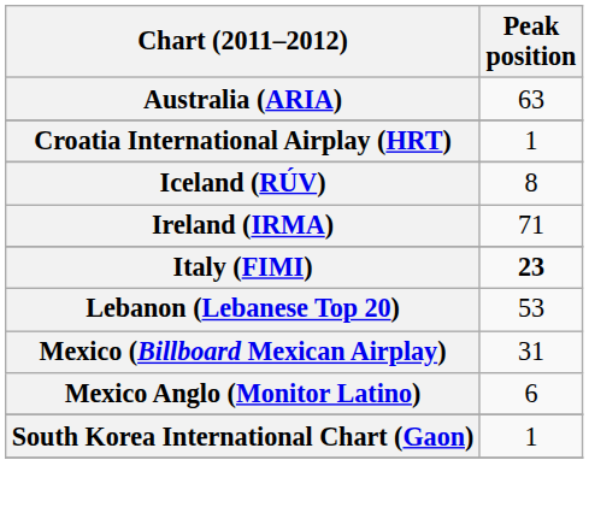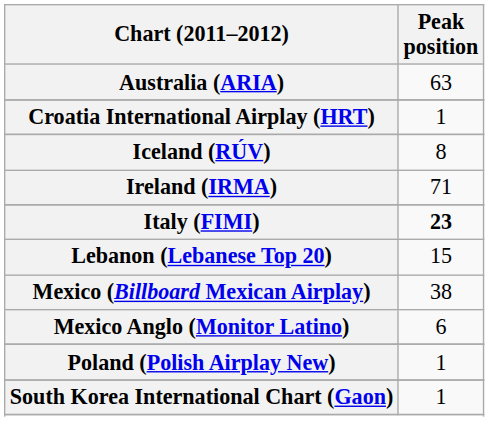Lebanon (Lebanese Top 20) | Peak position: 53 -> 15
Mexico (Billboard Mexican Airplay) | Peak position: 31 -> 38
+ row: Poland (Polish Airplay New) | 1
